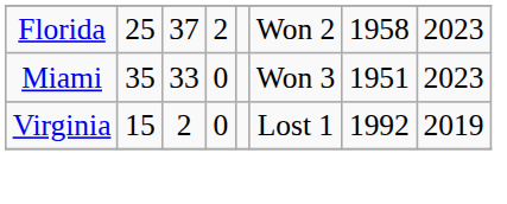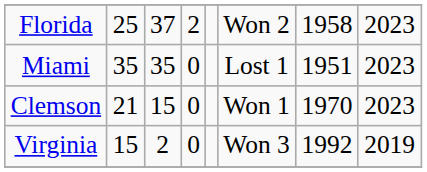Miami | column 3: 33 -> 35
Miami | column 6: Won 3 -> Lost 1
+ row: Clemson | 21 | 15 | 0 | Won 1 | 1970 | 2023
Virginia | column 6: Lost 1 -> Won 3
